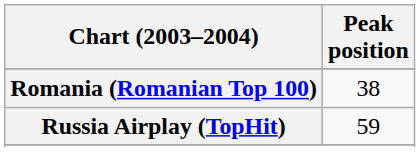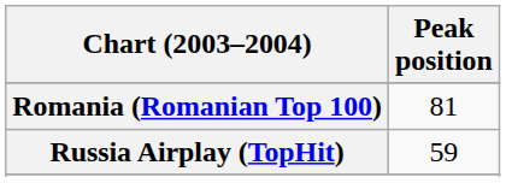Romania (Romanian Top 100) | Peak position: 38 -> 81
